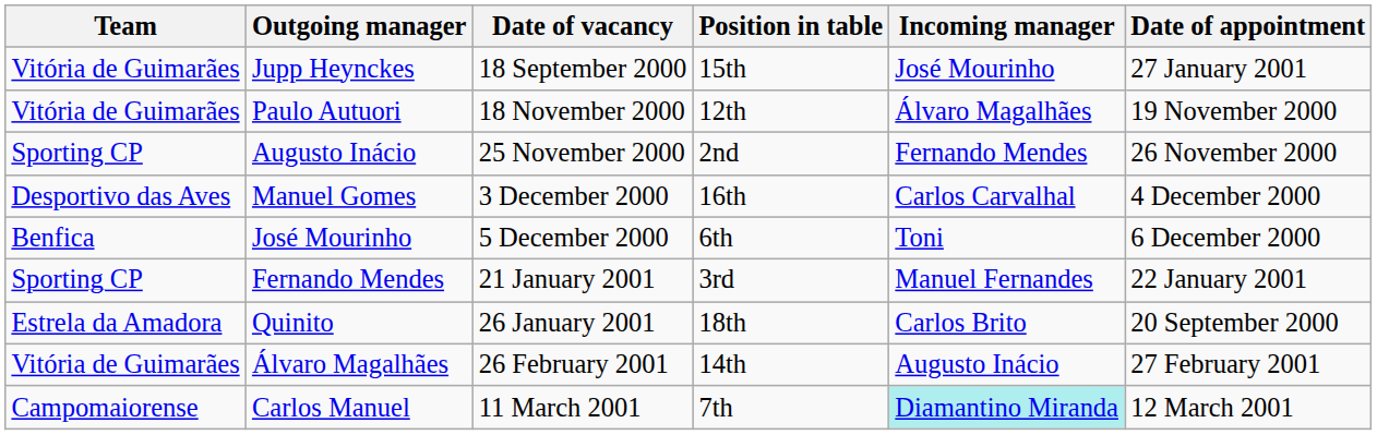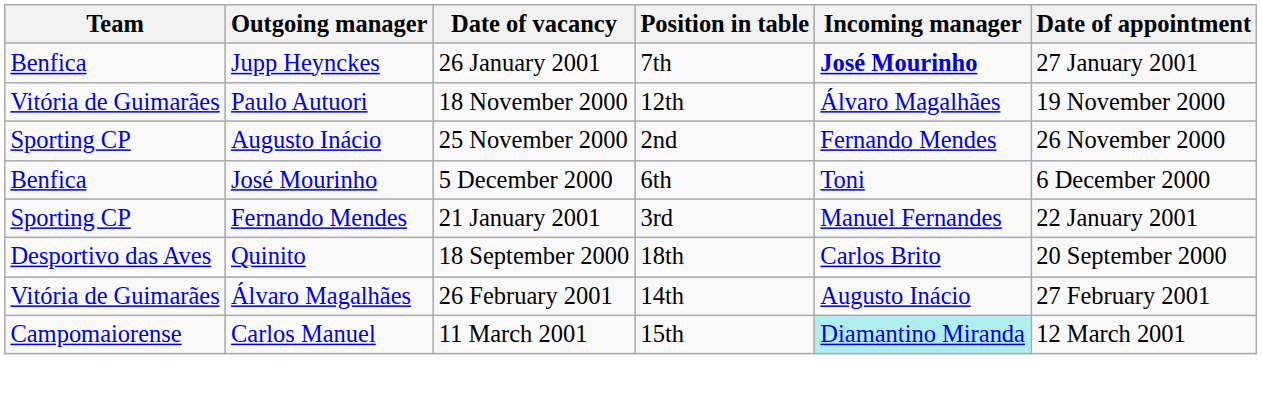Jupp Heynckes | Team: Vitória de Guimarães -> Benfica
Jupp Heynckes | Date of vacancy: 18 September 2000 -> 26 January 2001
Jupp Heynckes | Position in table: 15th -> 7th
Jupp Heynckes | Incoming manager: normal -> bold
- row: Desportivo das Aves | Manuel Gomes | 3 December 2000 | 16th | Carlos Carvalhal | 4 December 2000
Quinito | Team: Estrela da Amadora -> Desportivo das Aves
Quinito | Date of vacancy: 26 January 2001 -> 18 September 2000
Carlos Manuel | Position in table: 7th -> 15th
